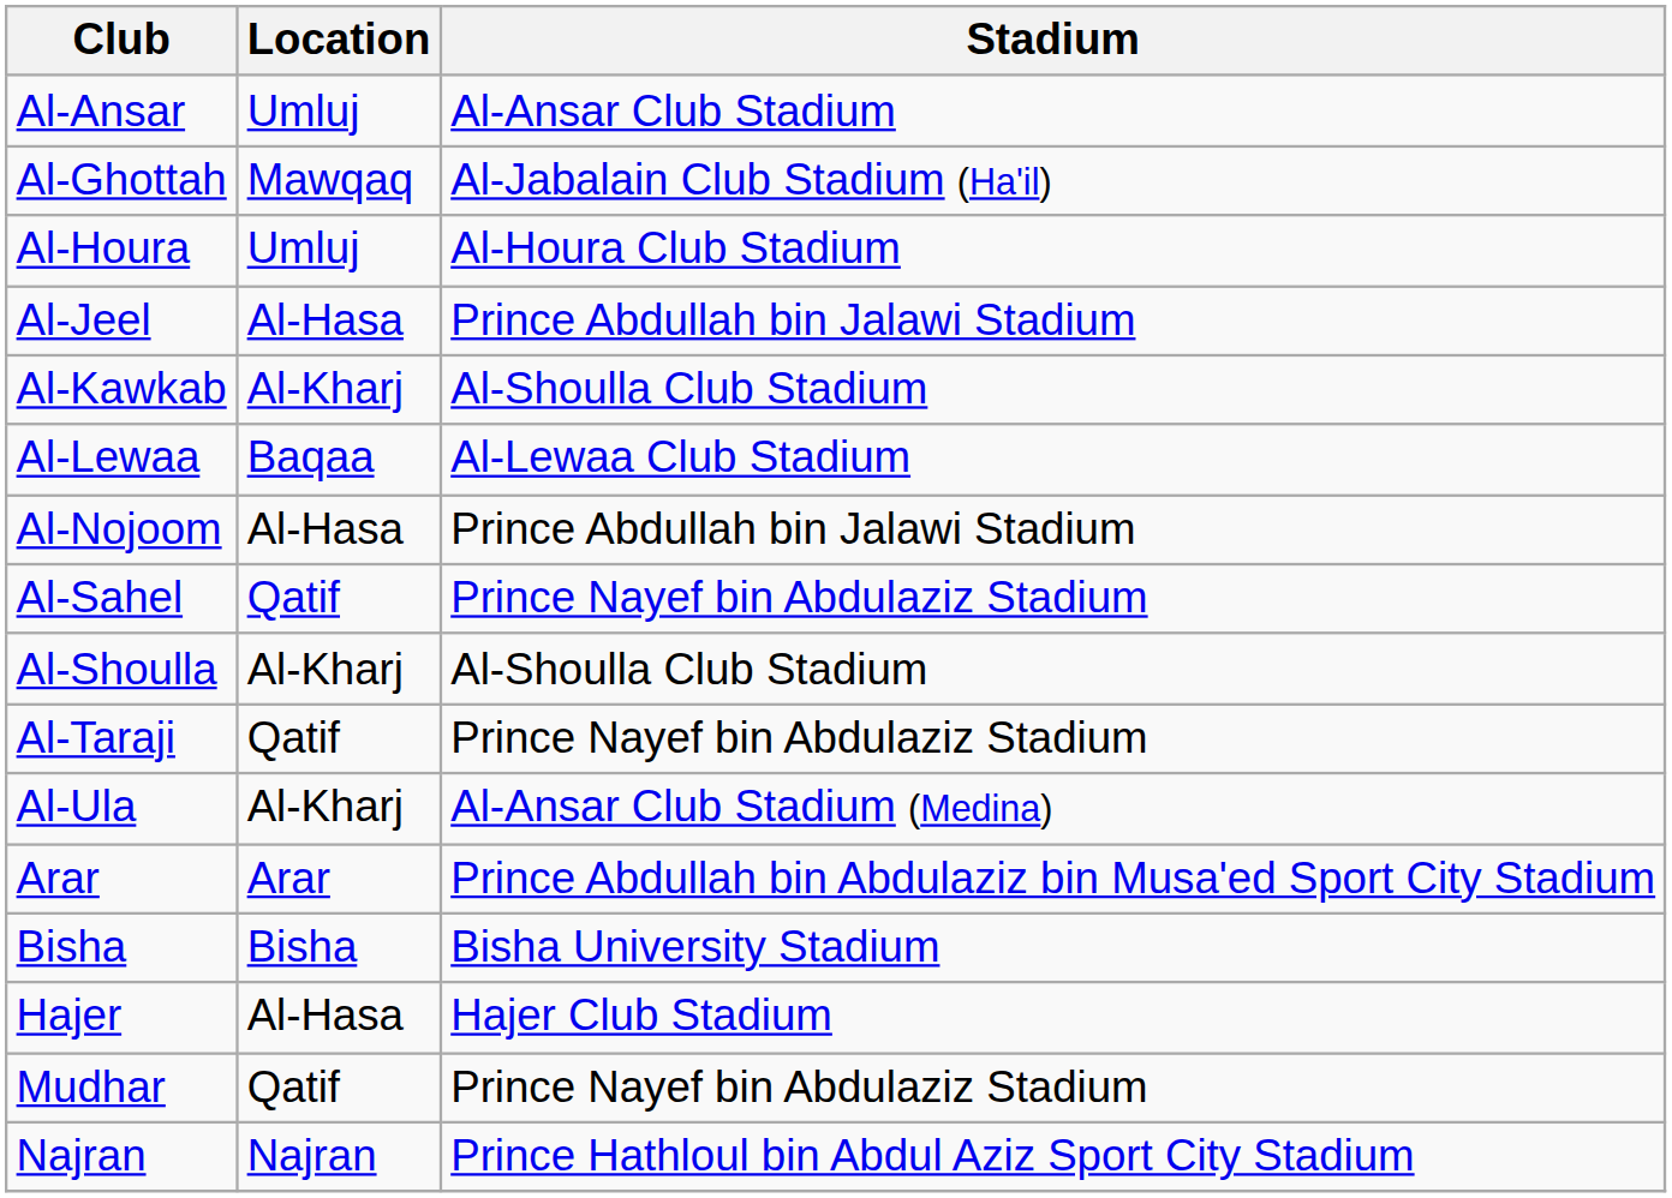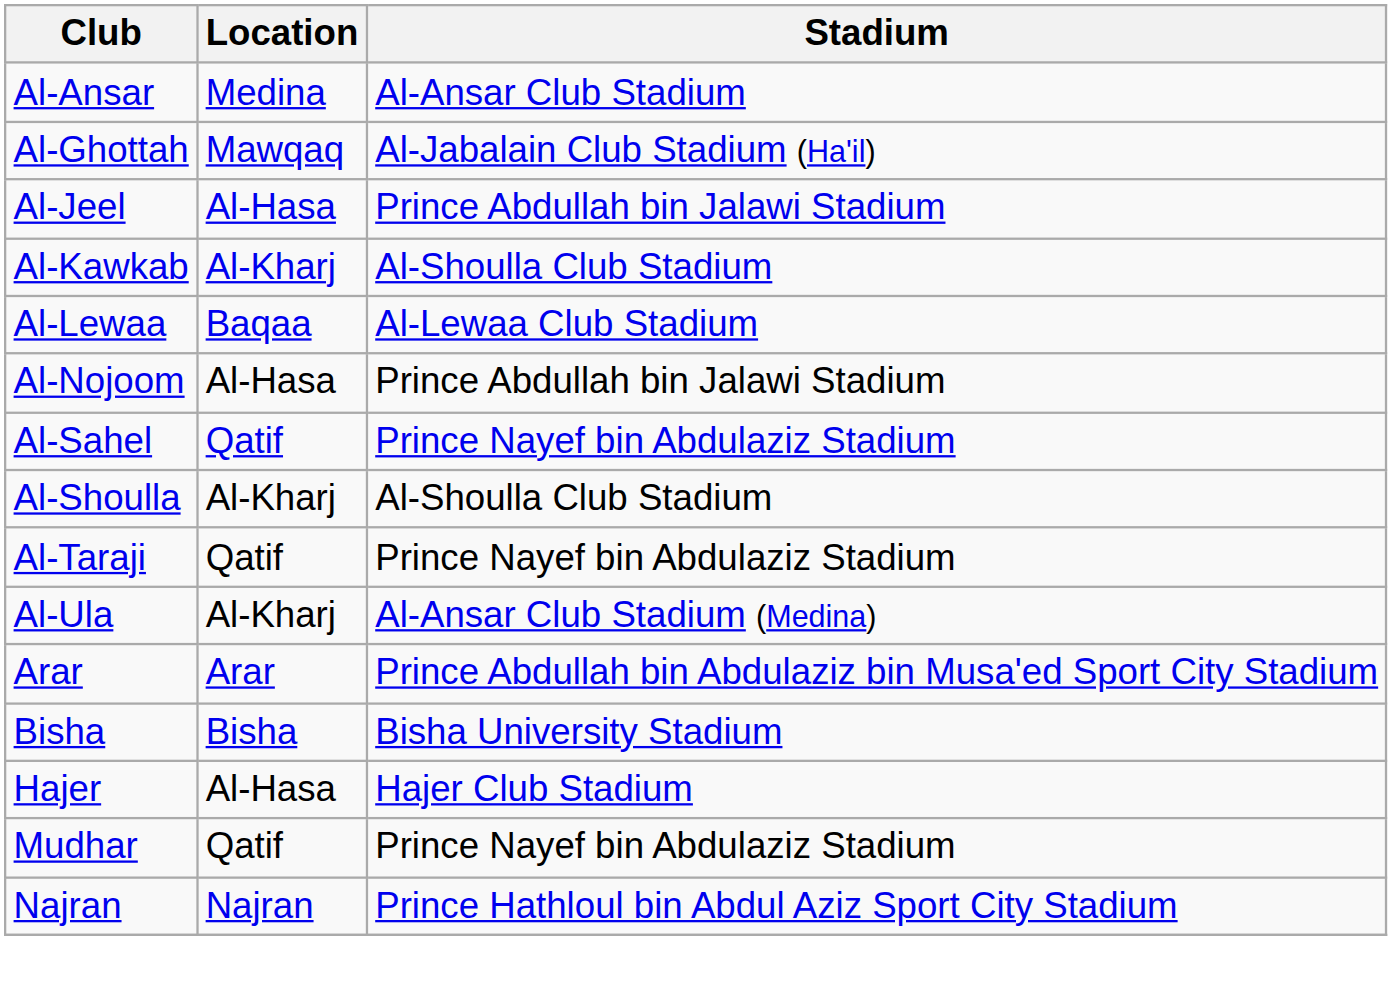Al-Ansar | Location: Umluj -> Medina
- row: Al-Houra | Umluj | Al-Houra Club Stadium
